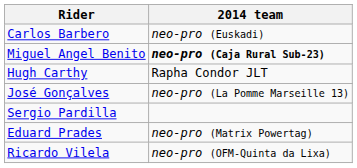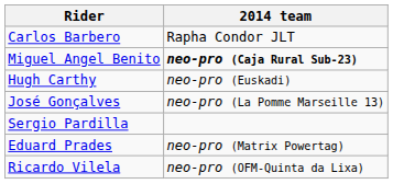Carlos Barbero | 2014 team: neo-pro (Euskadi) -> Rapha Condor JLT
Hugh Carthy | 2014 team: Rapha Condor JLT -> neo-pro (Euskadi)
